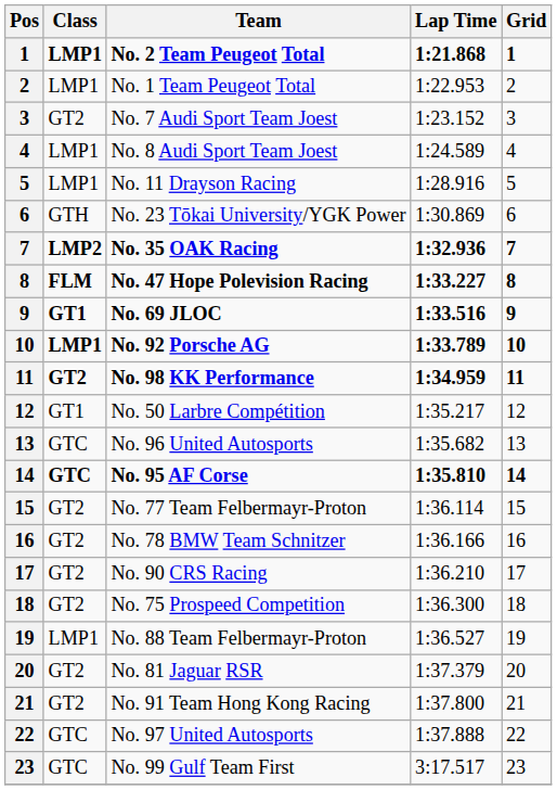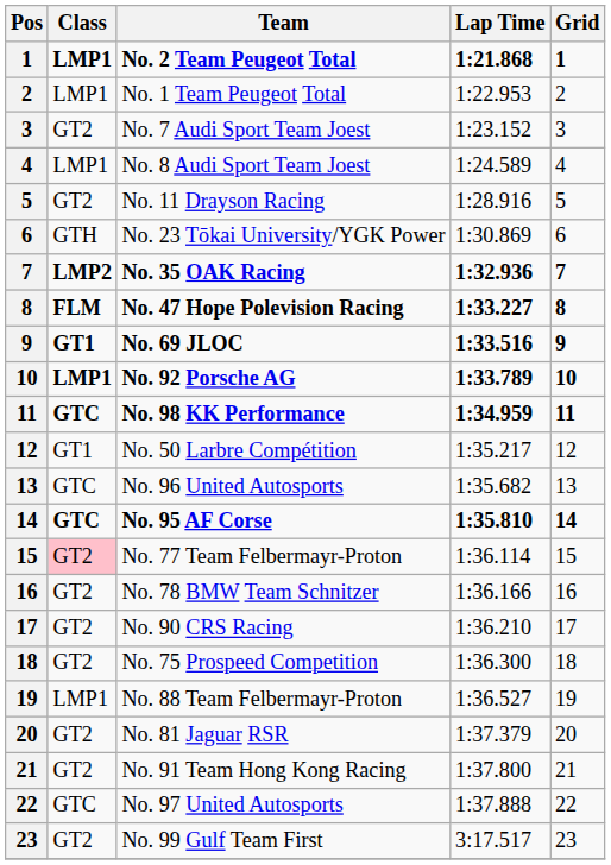No. 11 Drayson Racing | Class: LMP1 -> GT2
No. 98 KK Performance | Class: GT2 -> GTC
No. 77 Team Felbermayr-Proton | Class: no background -> pink background
No. 99 Gulf Team First | Class: GTC -> GT2
